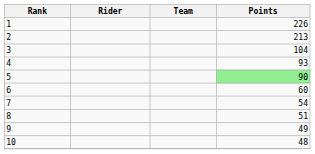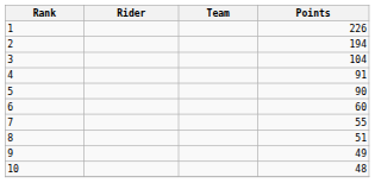2 | Points: 213 -> 194
4 | Points: 93 -> 91
5 | Points: lightgreen background -> no background
7 | Points: 54 -> 55
